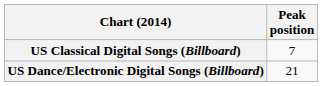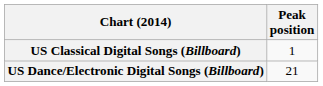US Classical Digital Songs (Billboard) | Peak position: 7 -> 1
